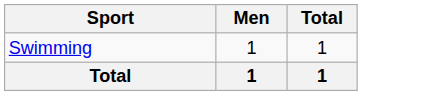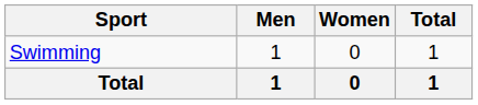+ column: Women | 0 | 0
